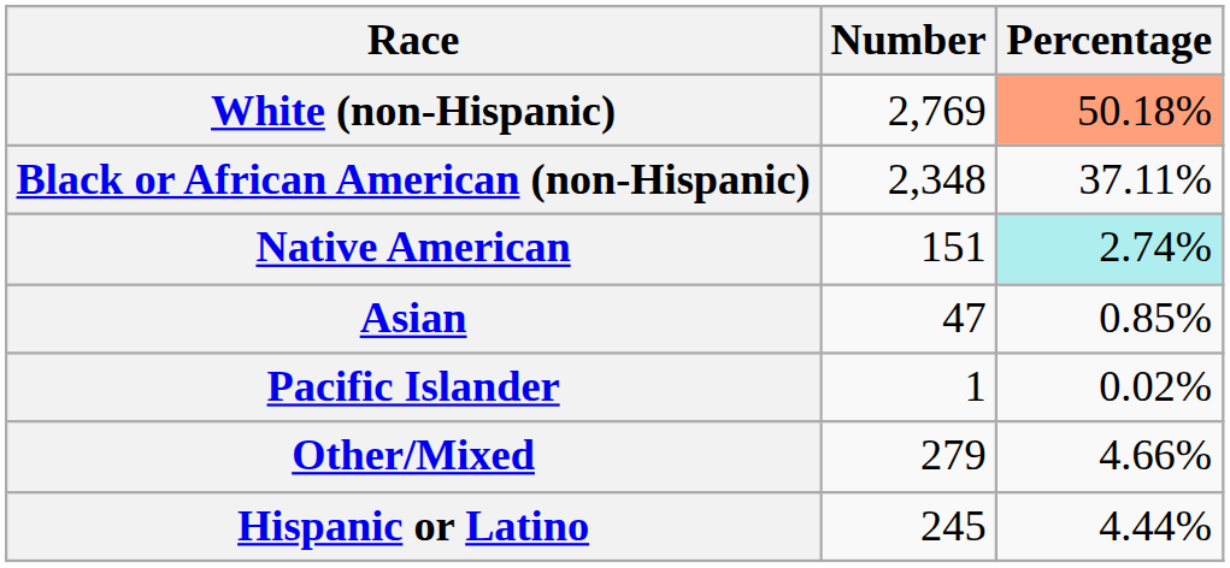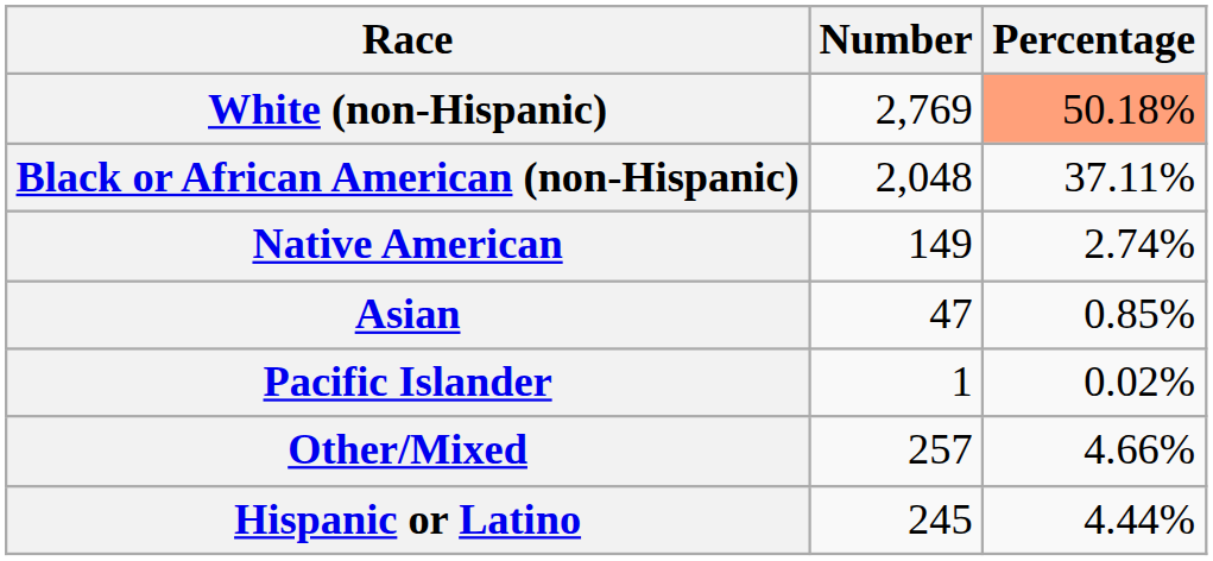Black or African American (non-Hispanic) | Number: 2,348 -> 2,048
Native American | Number: 151 -> 149
Native American | Percentage: paleturquoise background -> no background
Other/Mixed | Number: 279 -> 257
